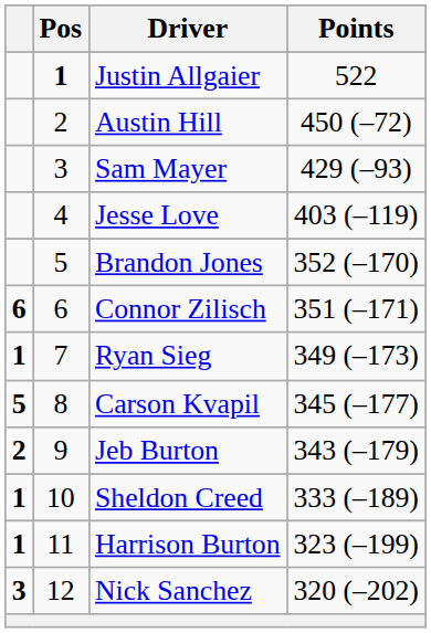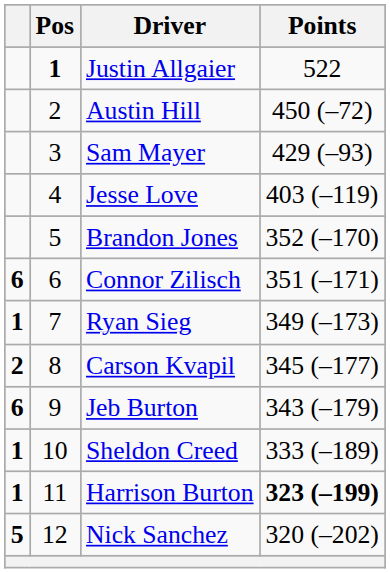Carson Kvapil | column 1: 5 -> 2
Jeb Burton | column 1: 2 -> 6
Harrison Burton | Points: normal -> bold
Nick Sanchez | column 1: 3 -> 5
